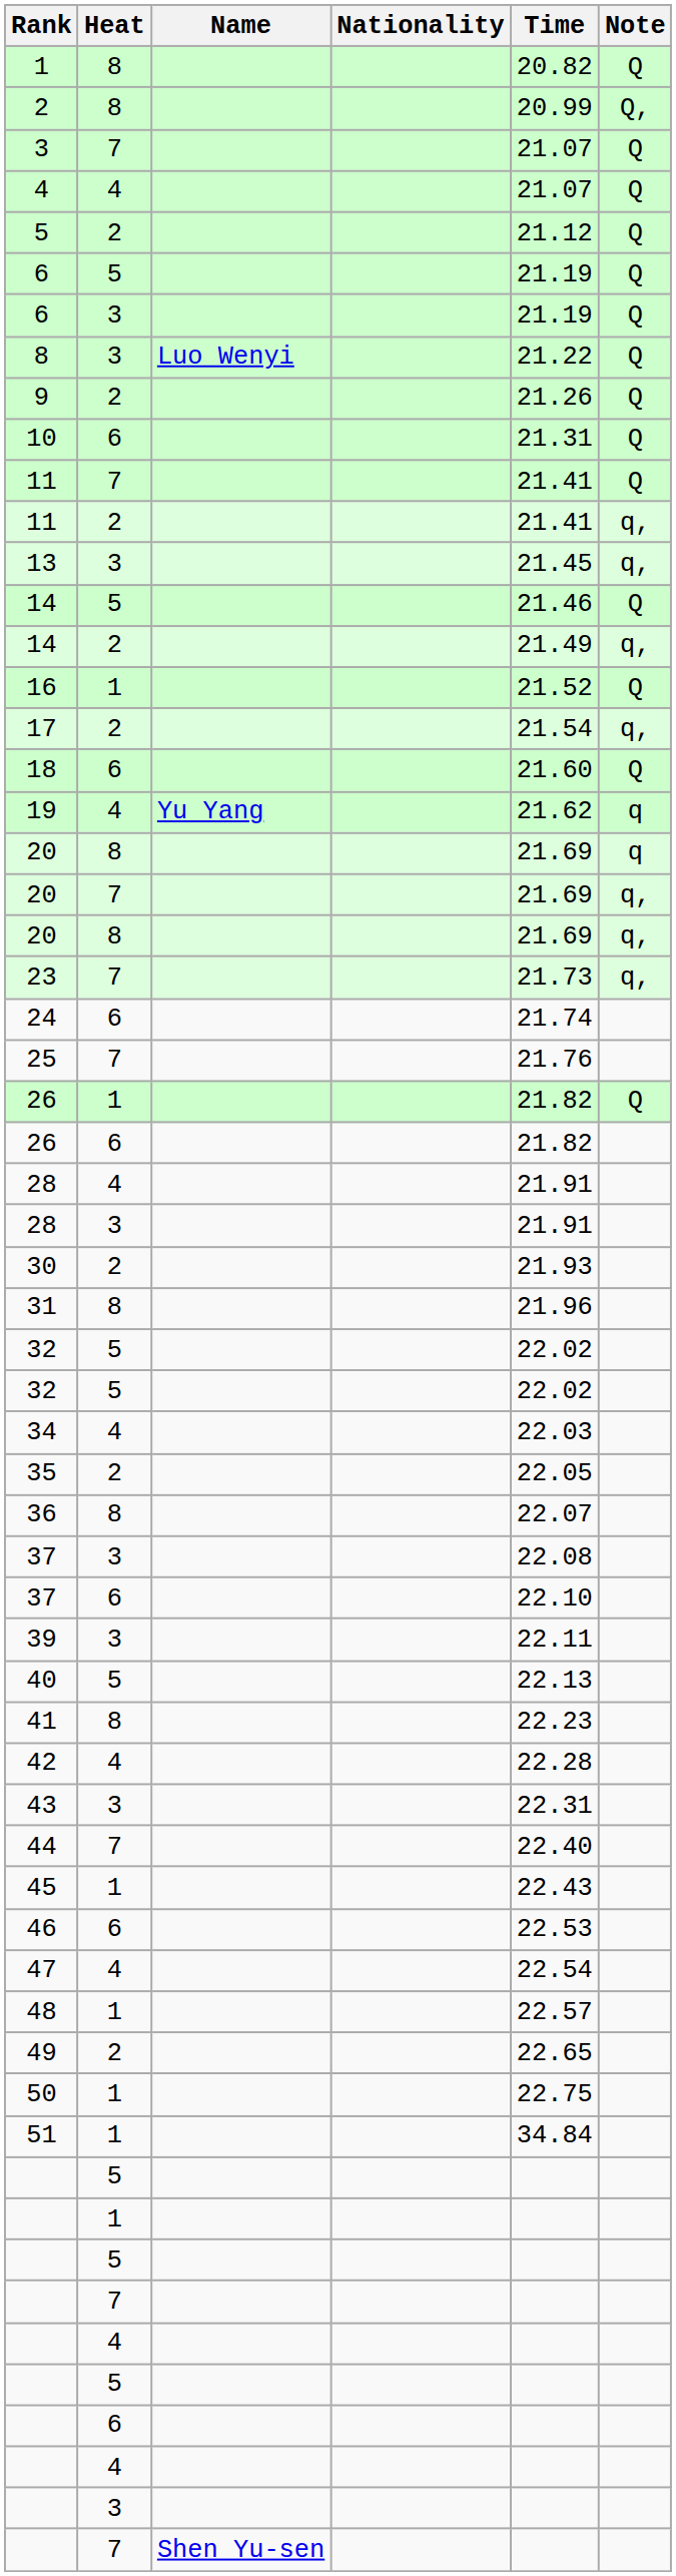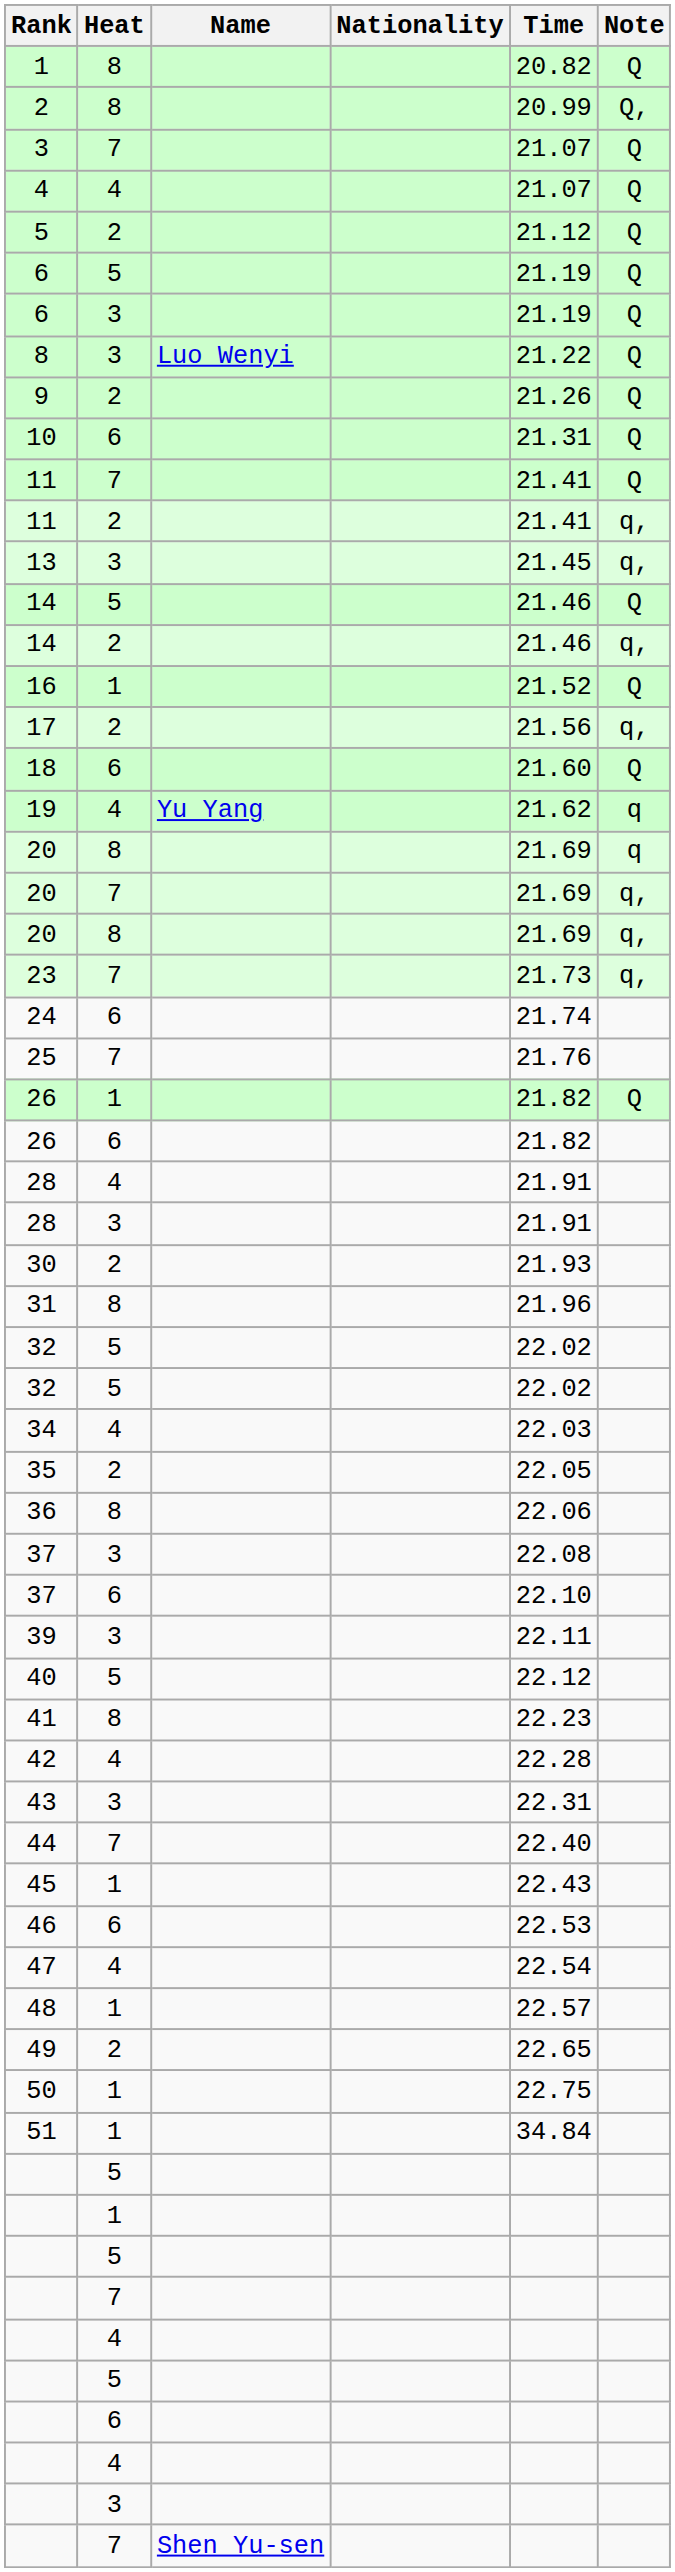14 / 2 | Time: 21.49 -> 21.46
17 | Time: 21.54 -> 21.56
36 | Time: 22.07 -> 22.06
40 | Time: 22.13 -> 22.12
